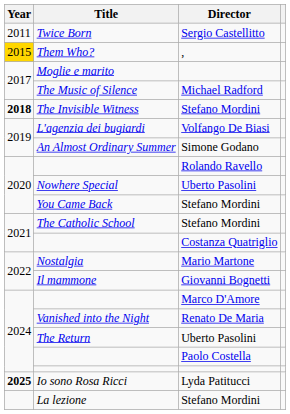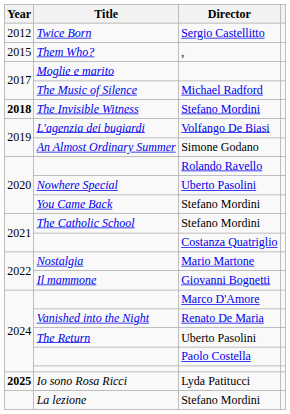Twice Born | Year: 2011 -> 2012
Them Who? | Year: gold background -> no background
